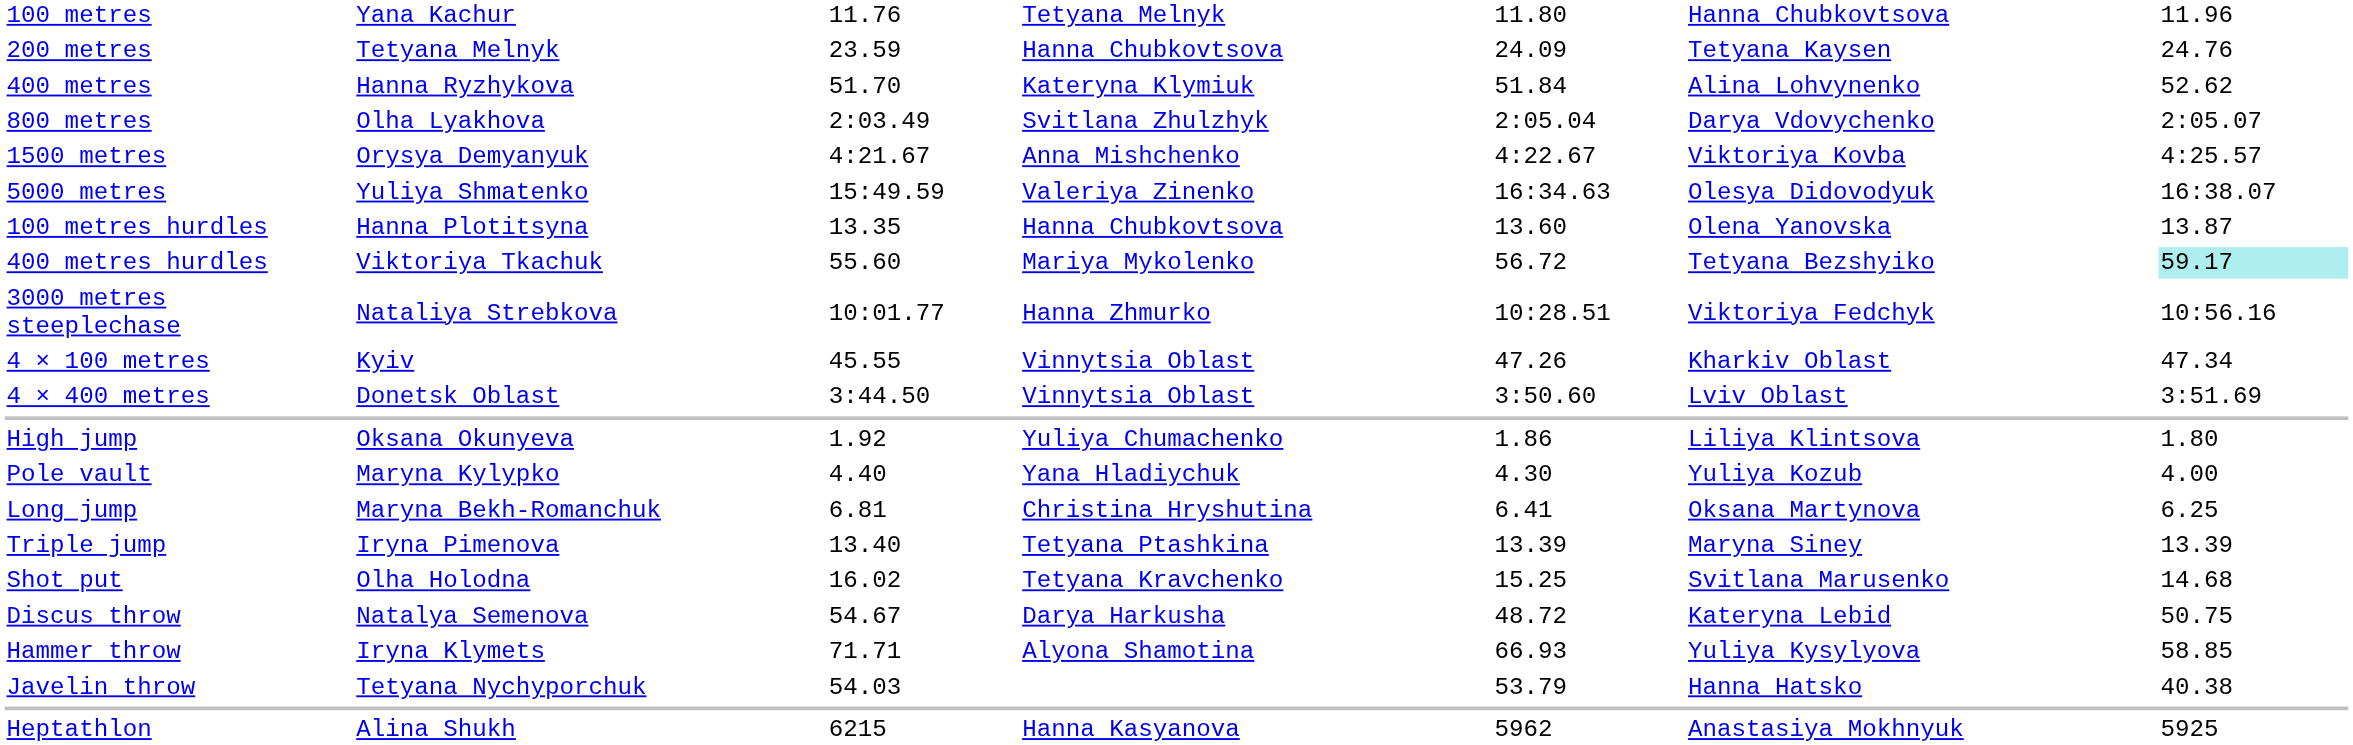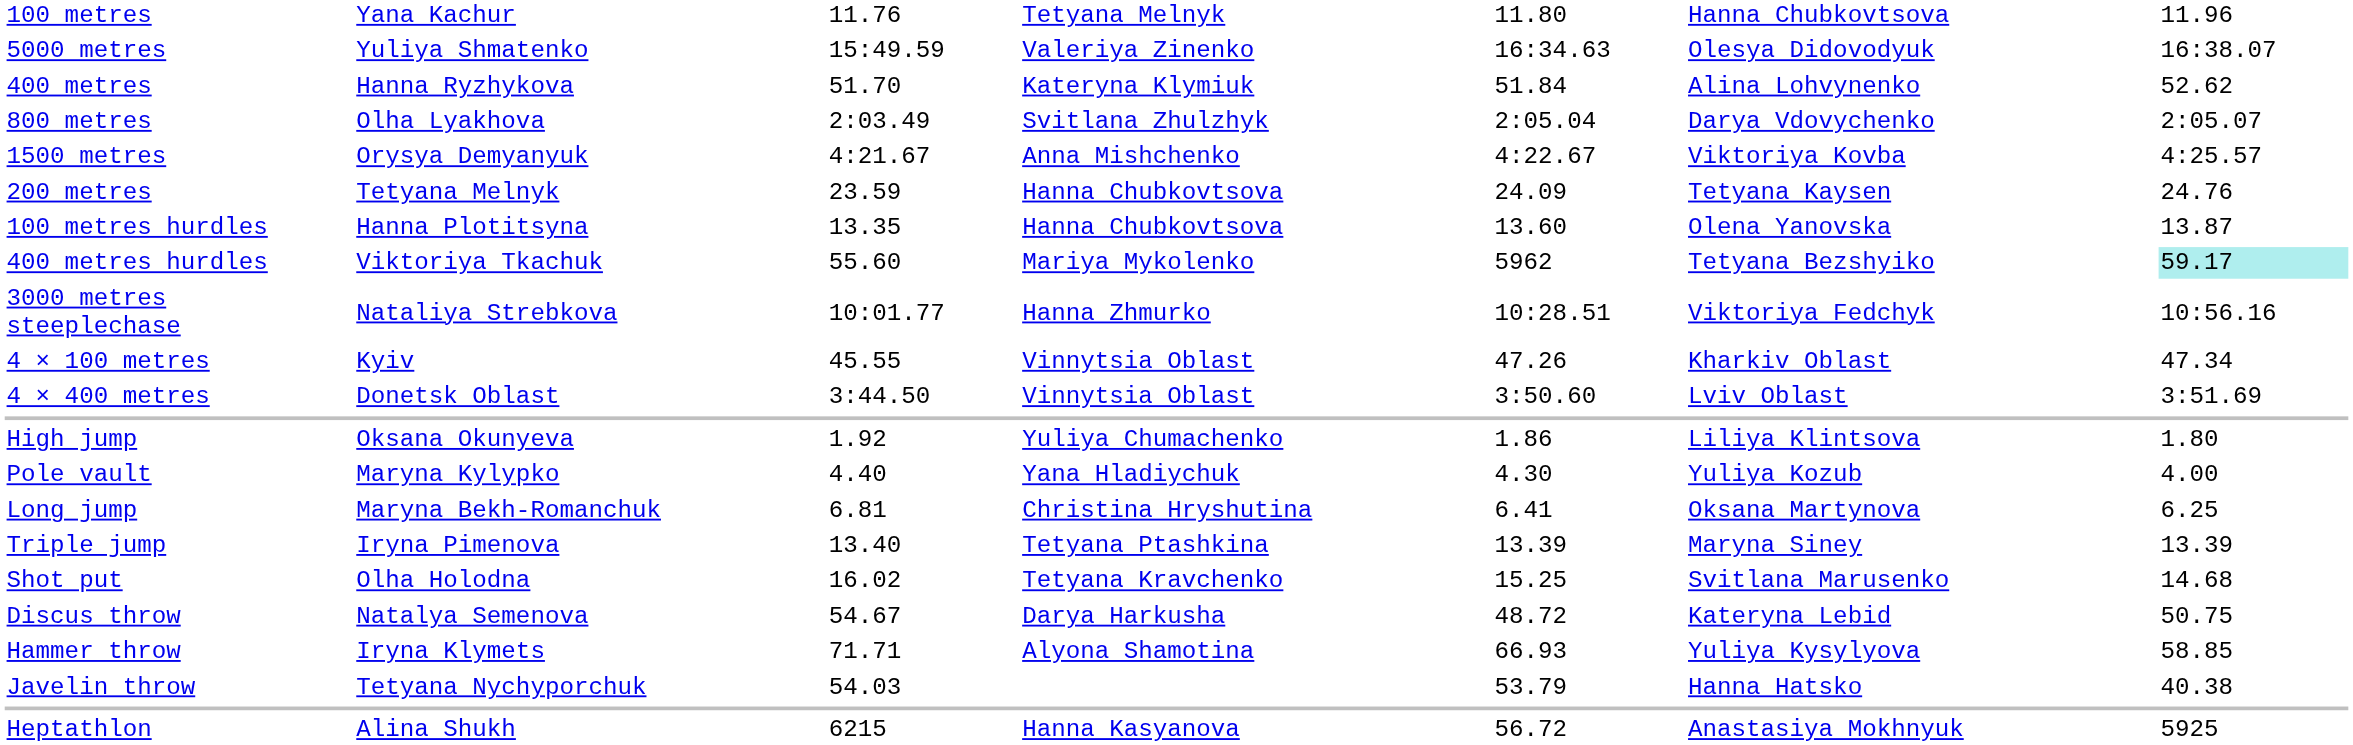rows swapped: 200 metres <-> 5000 metres
400 metres hurdles | column 5: 56.72 -> 5962
Heptathlon | column 5: 5962 -> 56.72
